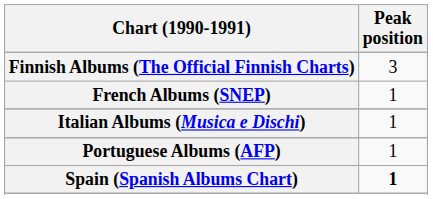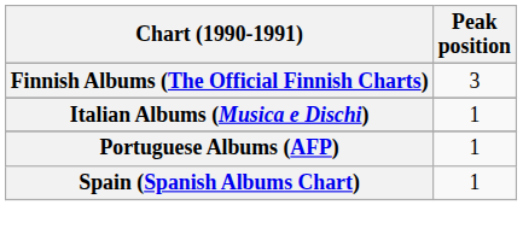- row: French Albums (SNEP) | 1
Spain (Spanish Albums Chart) | Peak position: bold -> normal
